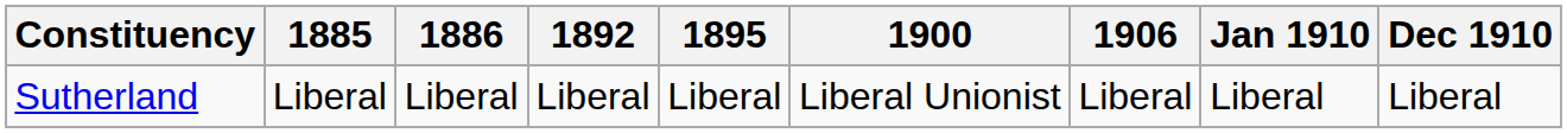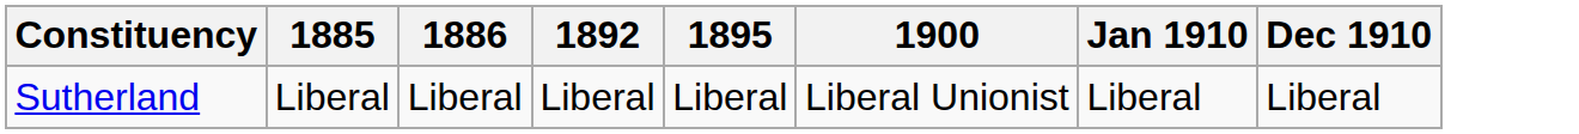- column: 1906 | Liberal
